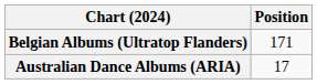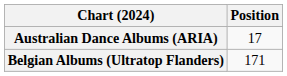rows swapped: Australian Dance Albums (ARIA) <-> Belgian Albums (Ultratop Flanders)
